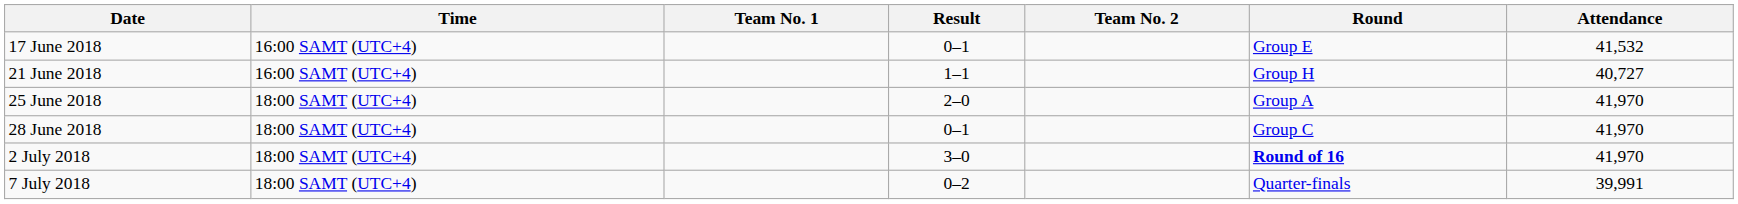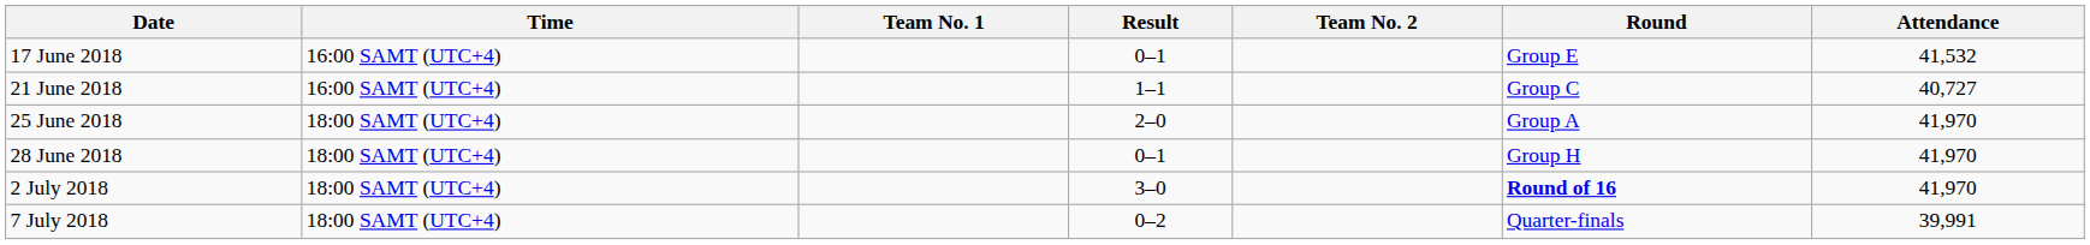21 June 2018 | Round: Group H -> Group C
28 June 2018 | Round: Group C -> Group H
